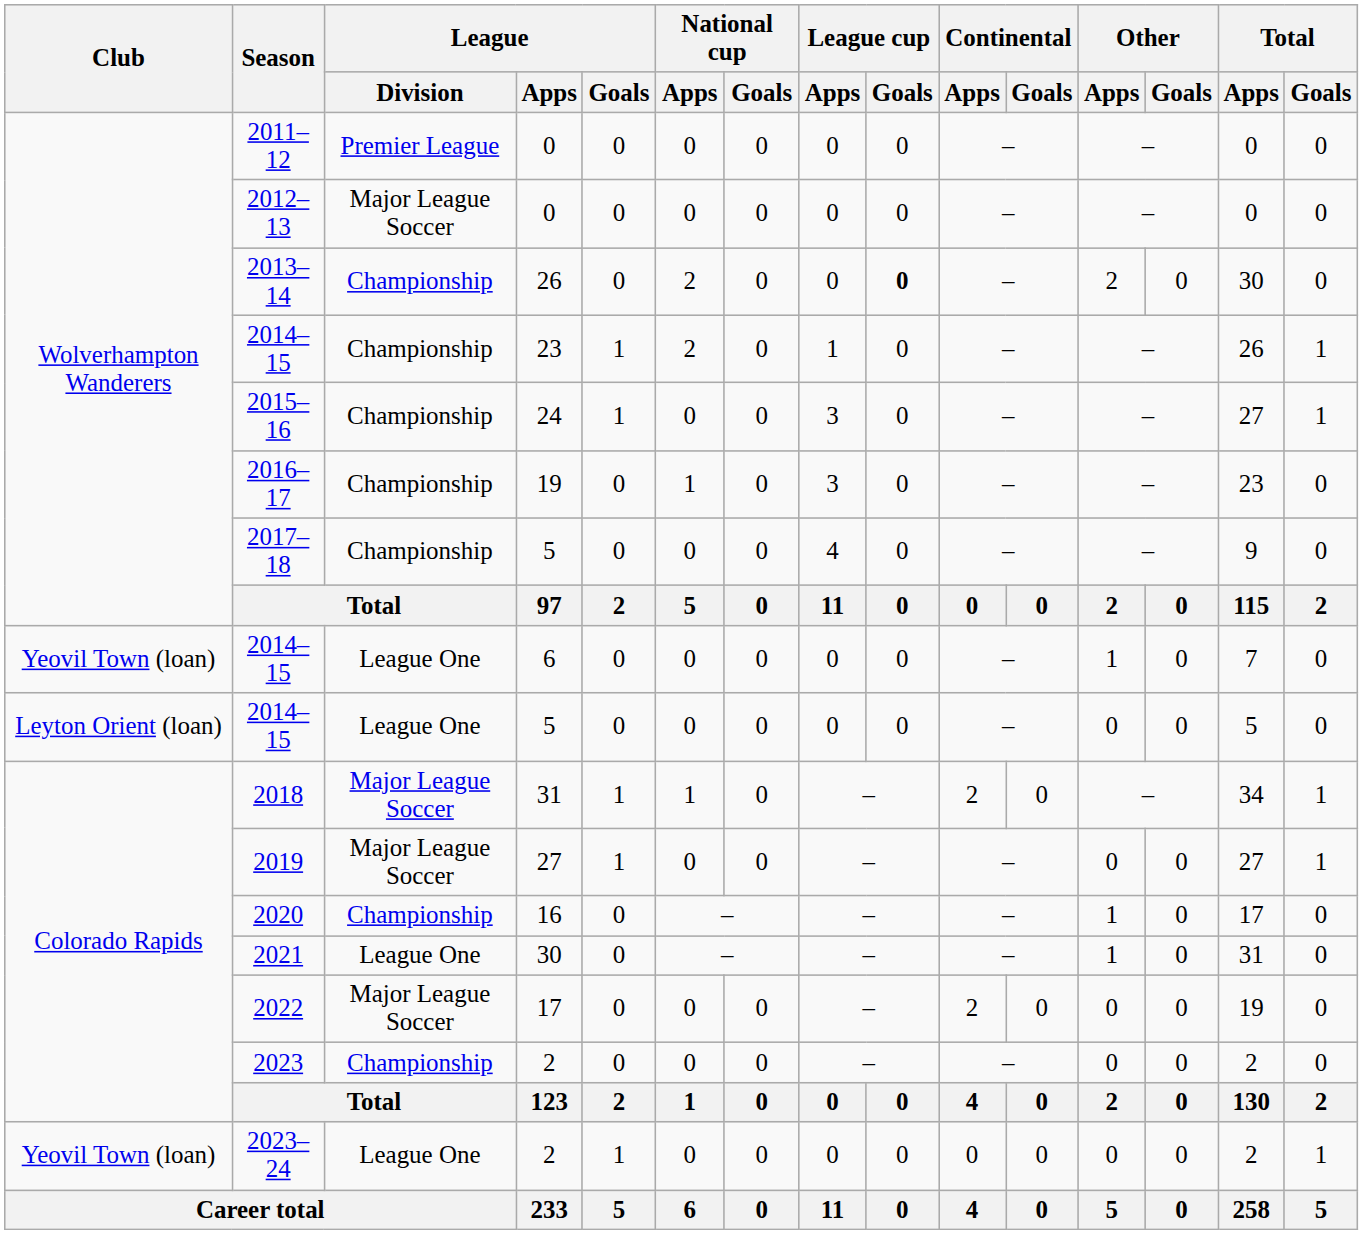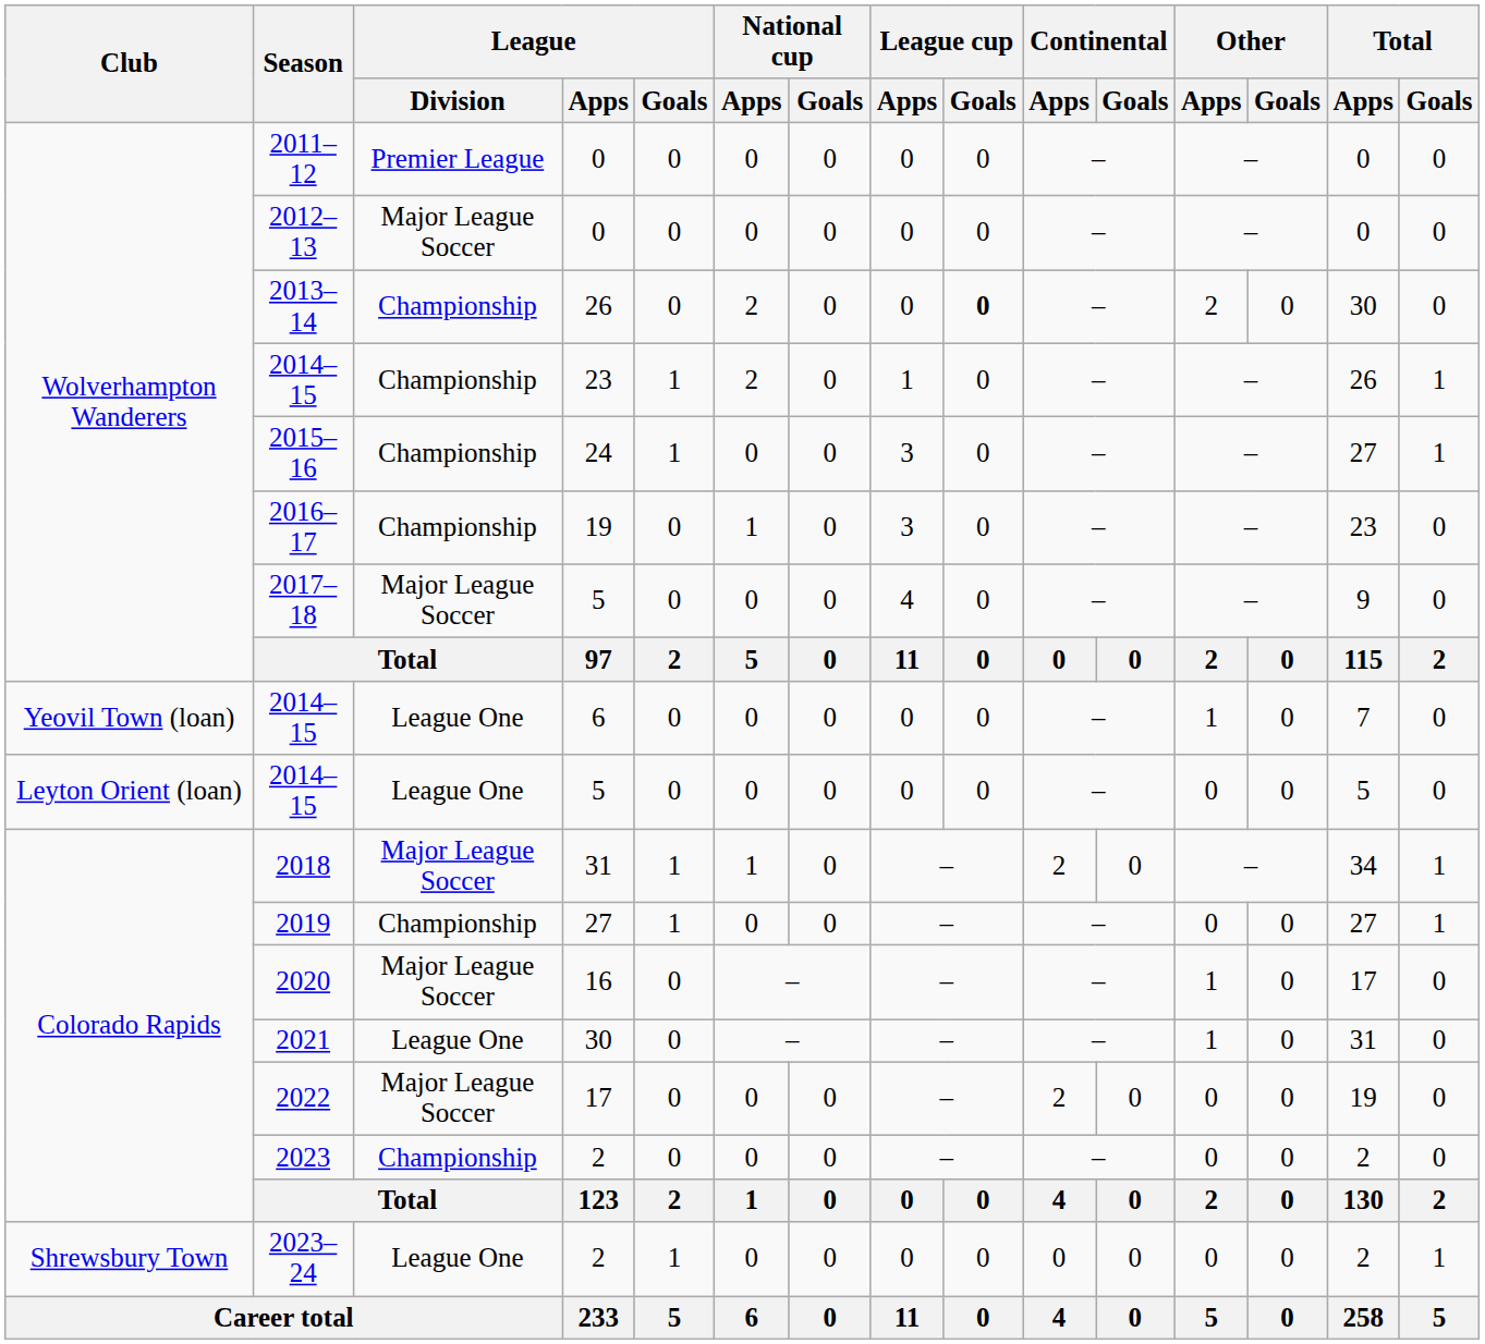2017–18 | League / Division: Championship -> Major League Soccer
2019 | League / Division: Major League Soccer -> Championship
2020 | League / Division: Championship -> Major League Soccer
2023–24 | Club: Yeovil Town (loan) -> Shrewsbury Town
